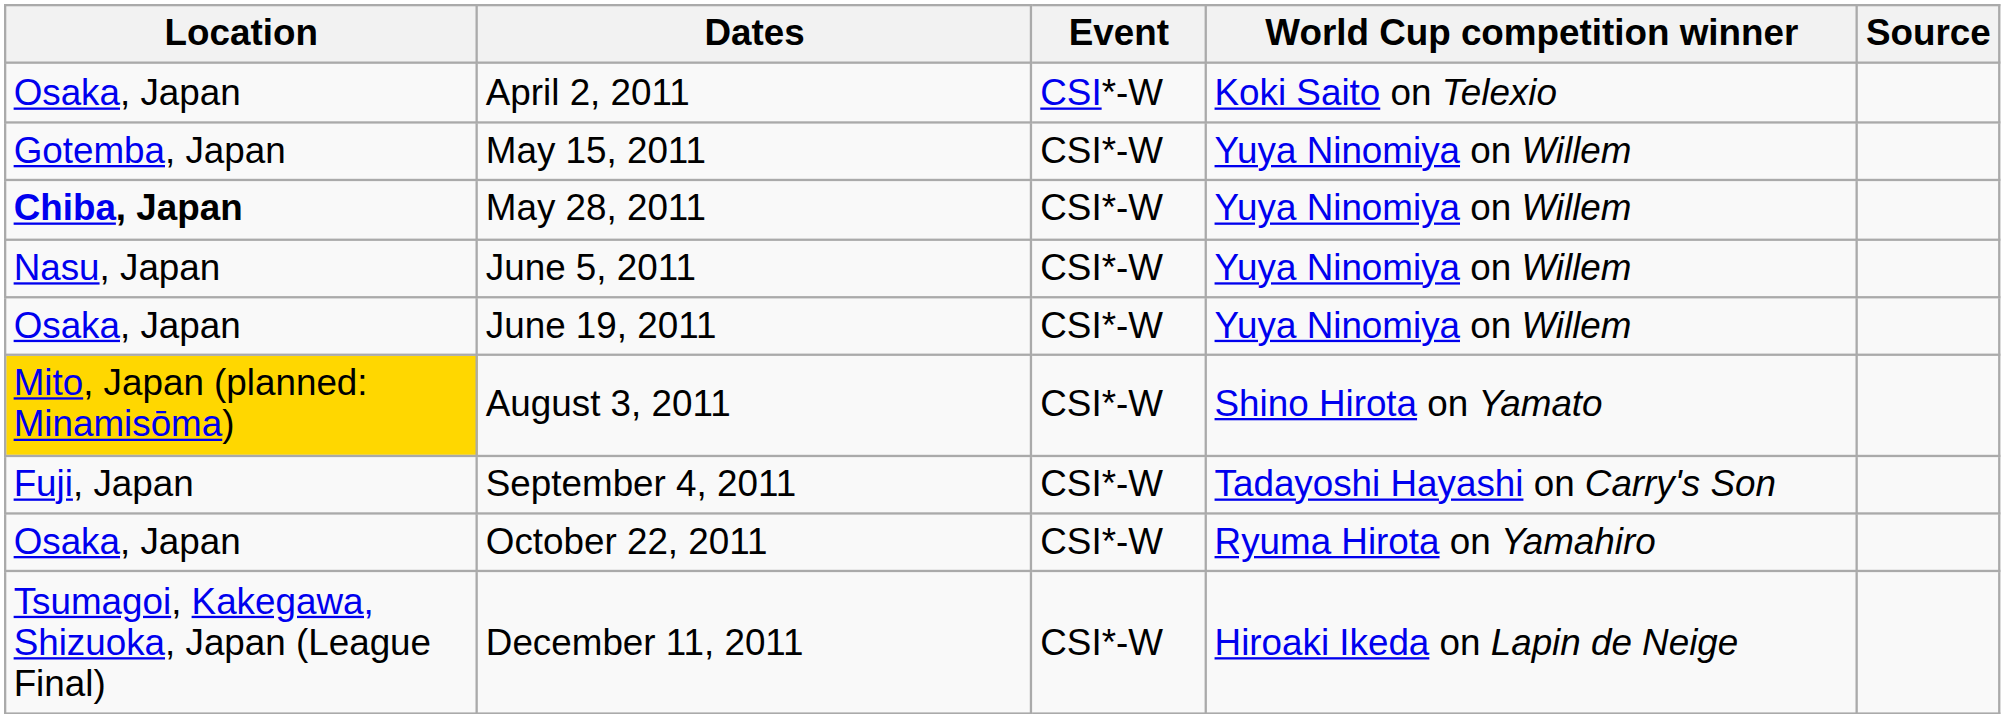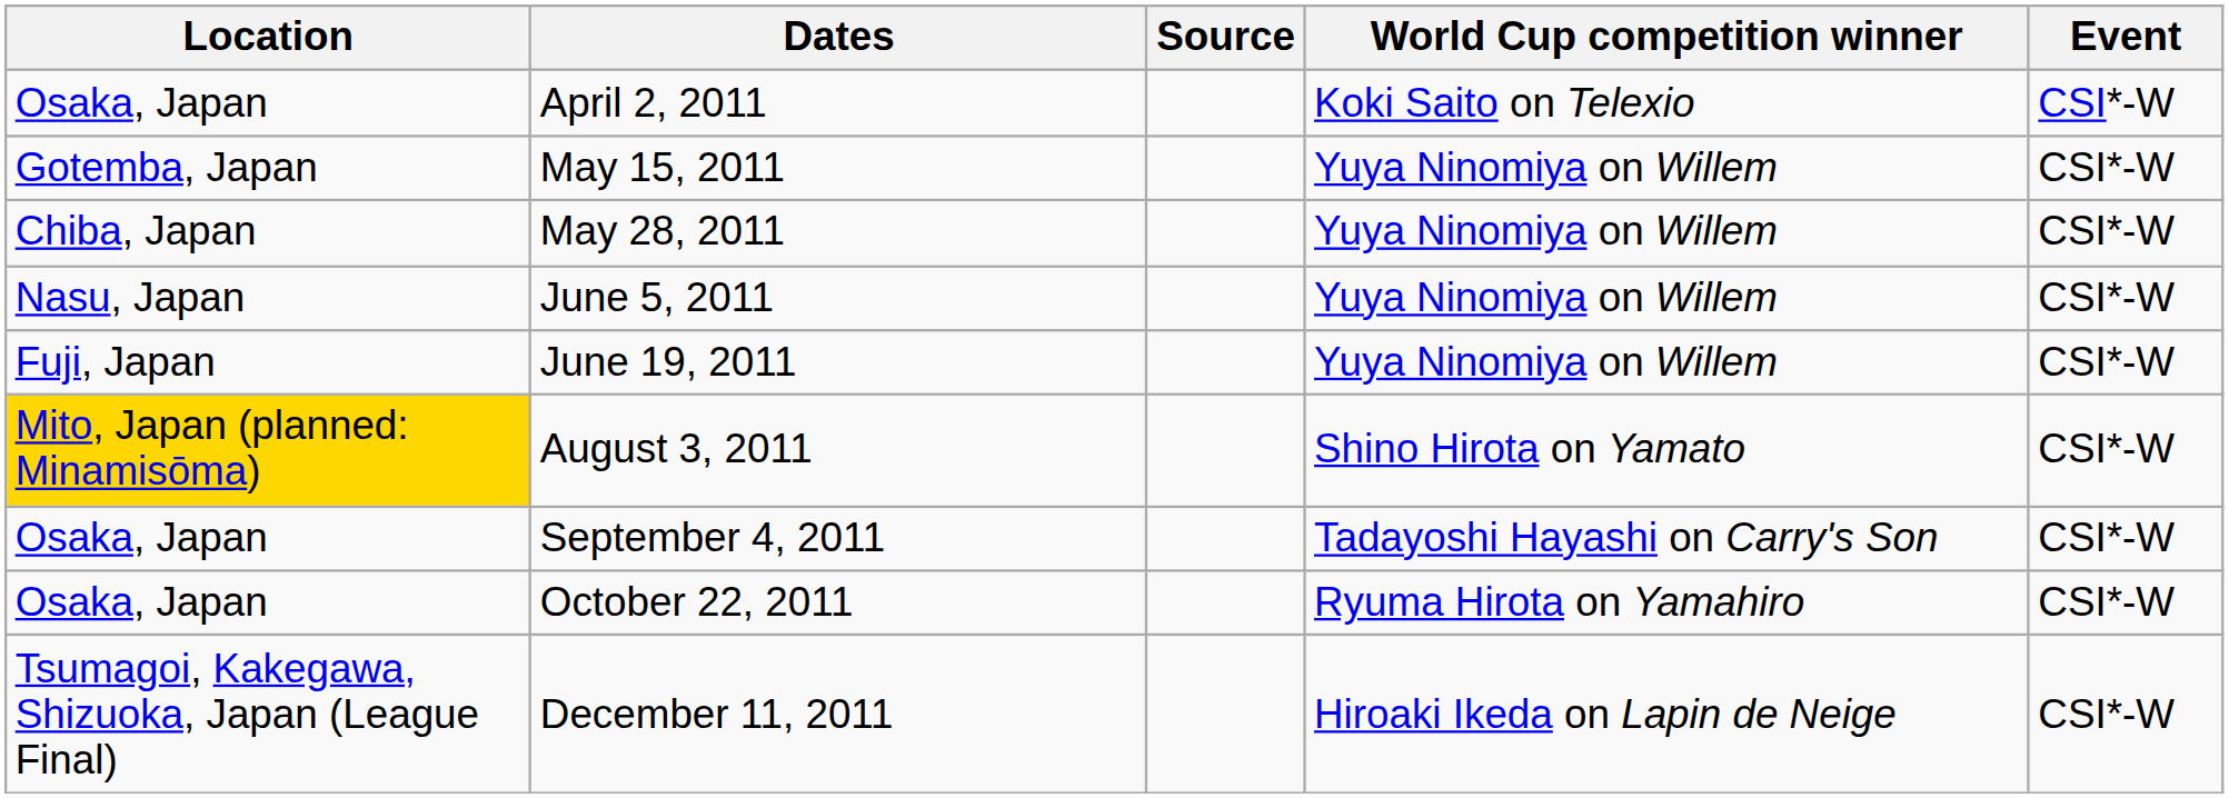columns swapped: Event <-> Source
May 28, 2011 | Location: bold -> normal
June 19, 2011 | Location: Osaka, Japan -> Fuji, Japan
September 4, 2011 | Location: Fuji, Japan -> Osaka, Japan
